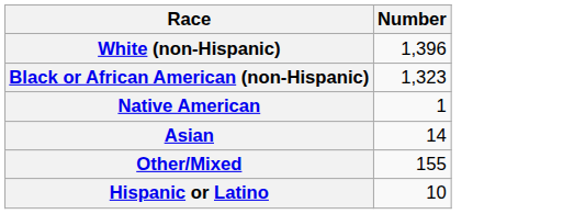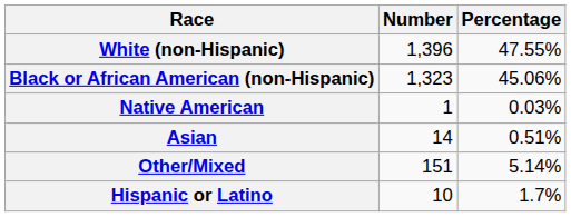+ column: Percentage | 47.55% | 45.06% | 0.03% | 0.51% | 5.14% | 1.7%
Other/Mixed | Number: 155 -> 151
